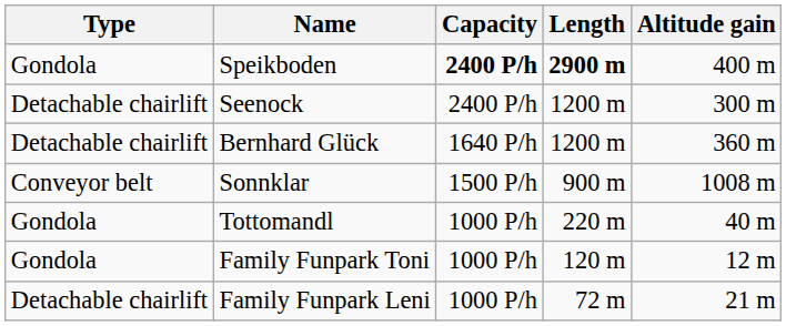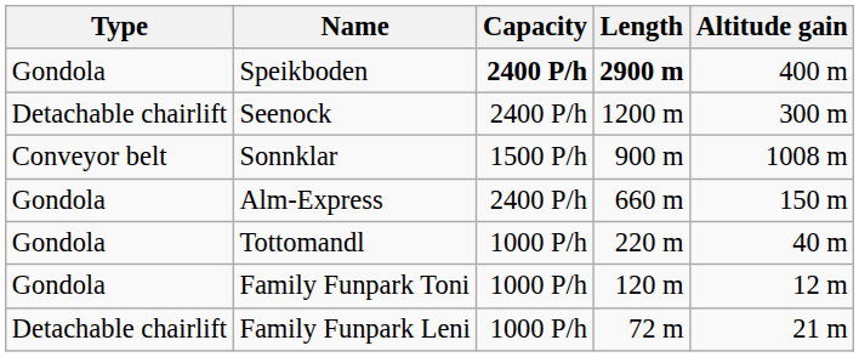- row: Detachable chairlift | Bernhard Glück | 1640 P/h | 1200 m | 360 m
+ row: Gondola | Alm-Express | 2400 P/h | 660 m | 150 m
